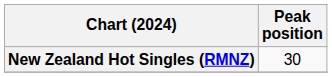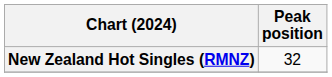New Zealand Hot Singles (RMNZ) | Peak position: 30 -> 32
